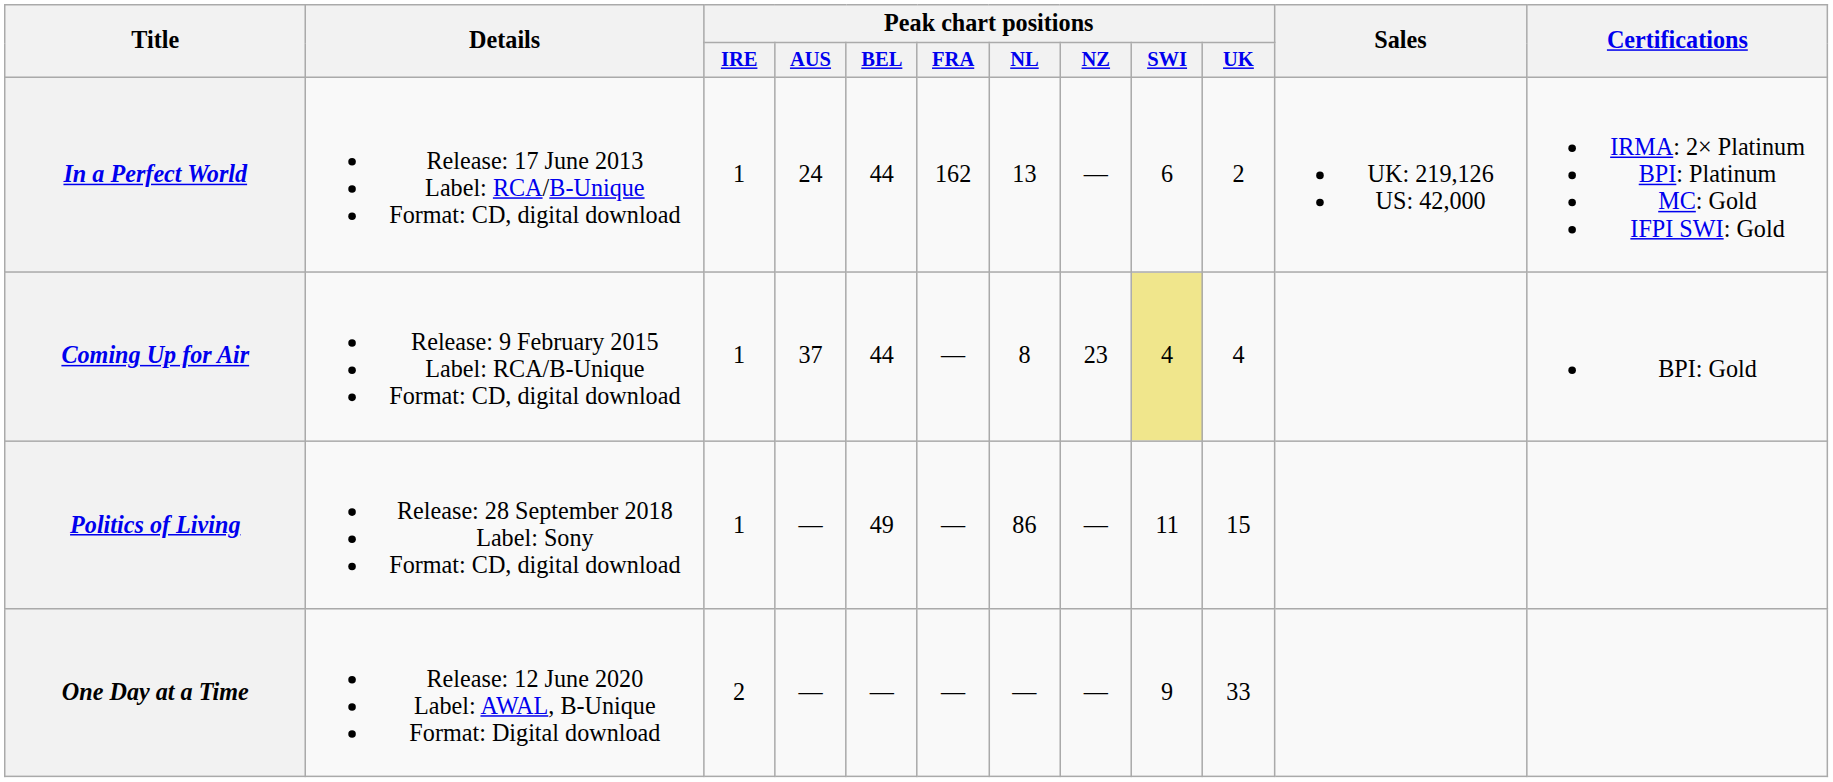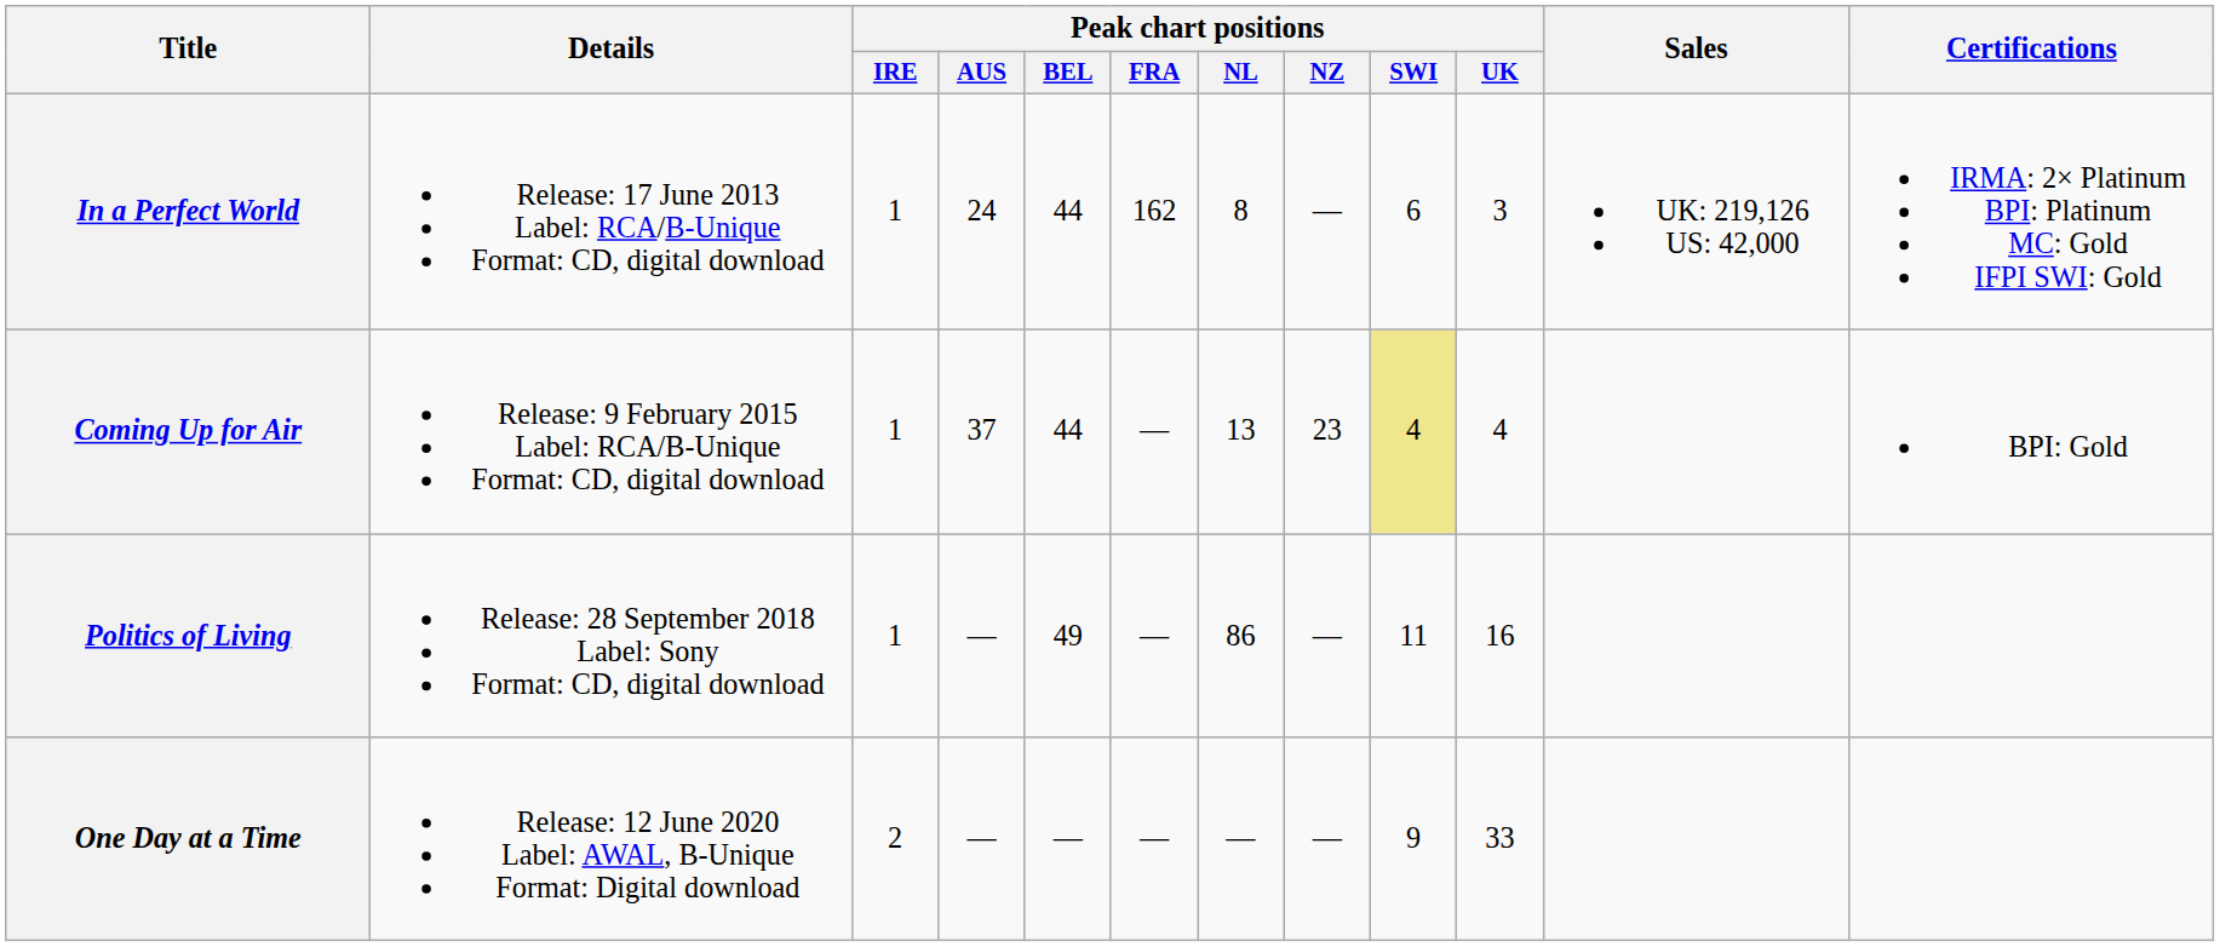In a Perfect World | Peak chart positions / NL: 13 -> 8
In a Perfect World | Peak chart positions / UK: 2 -> 3
Coming Up for Air | Peak chart positions / NL: 8 -> 13
Politics of Living | Peak chart positions / UK: 15 -> 16
